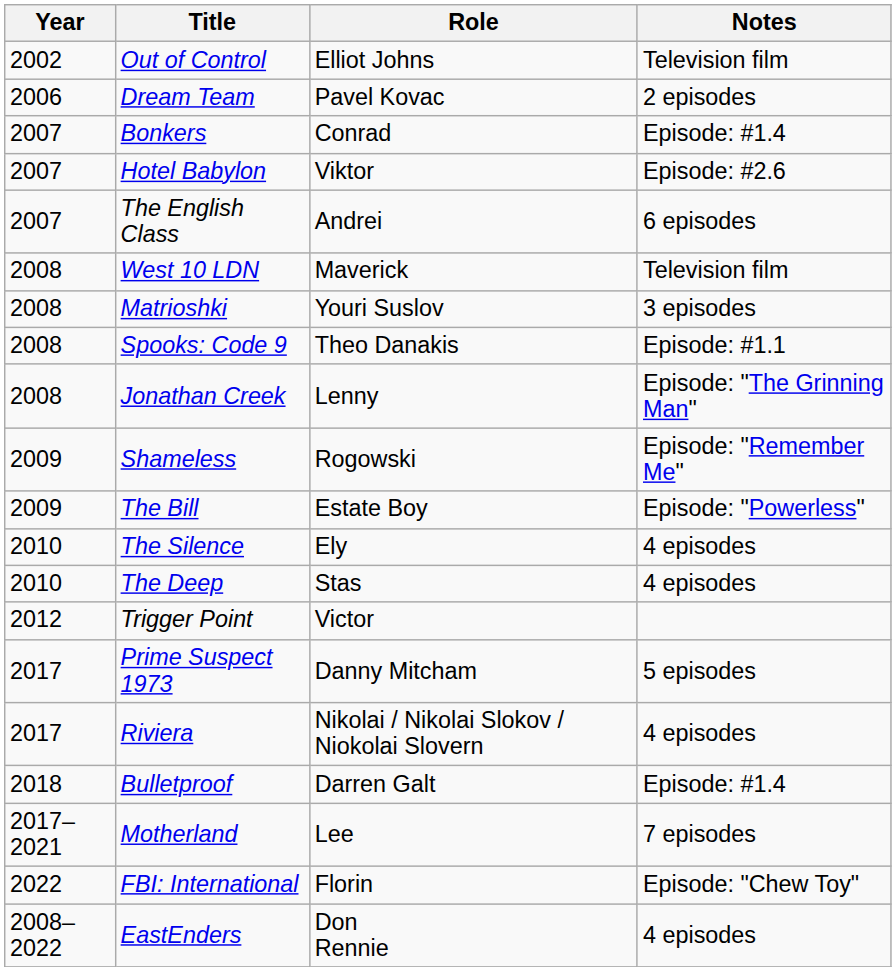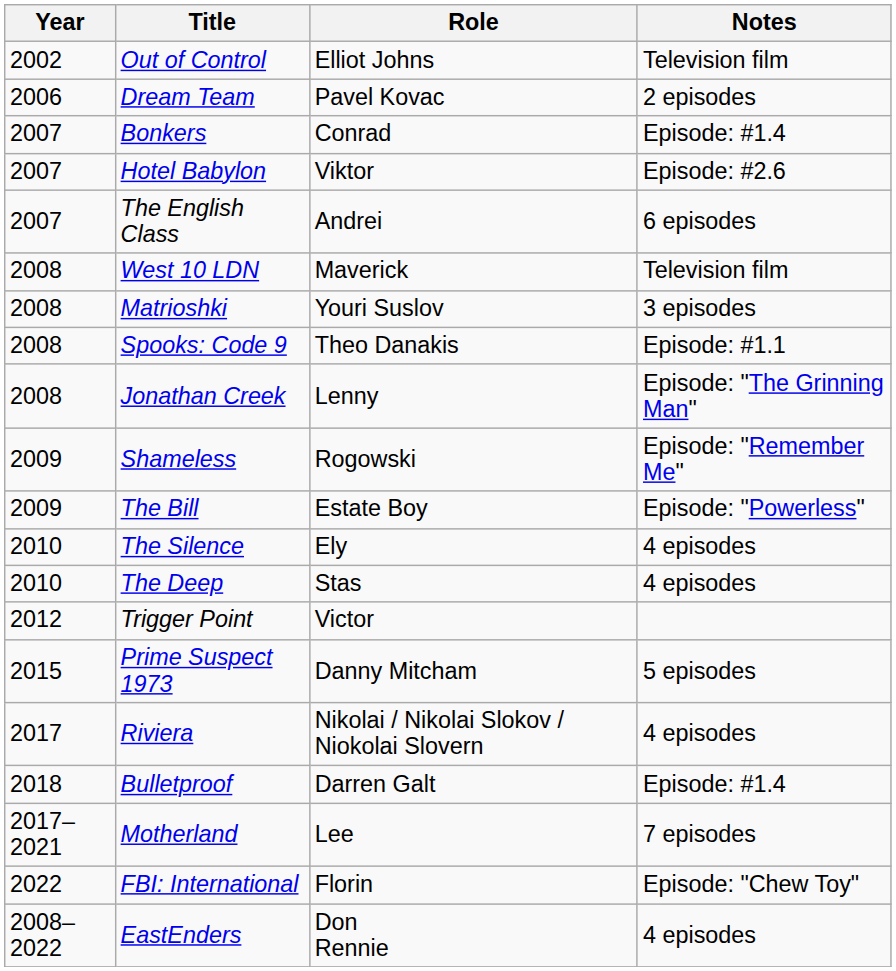Prime Suspect 1973 | Year: 2017 -> 2015
